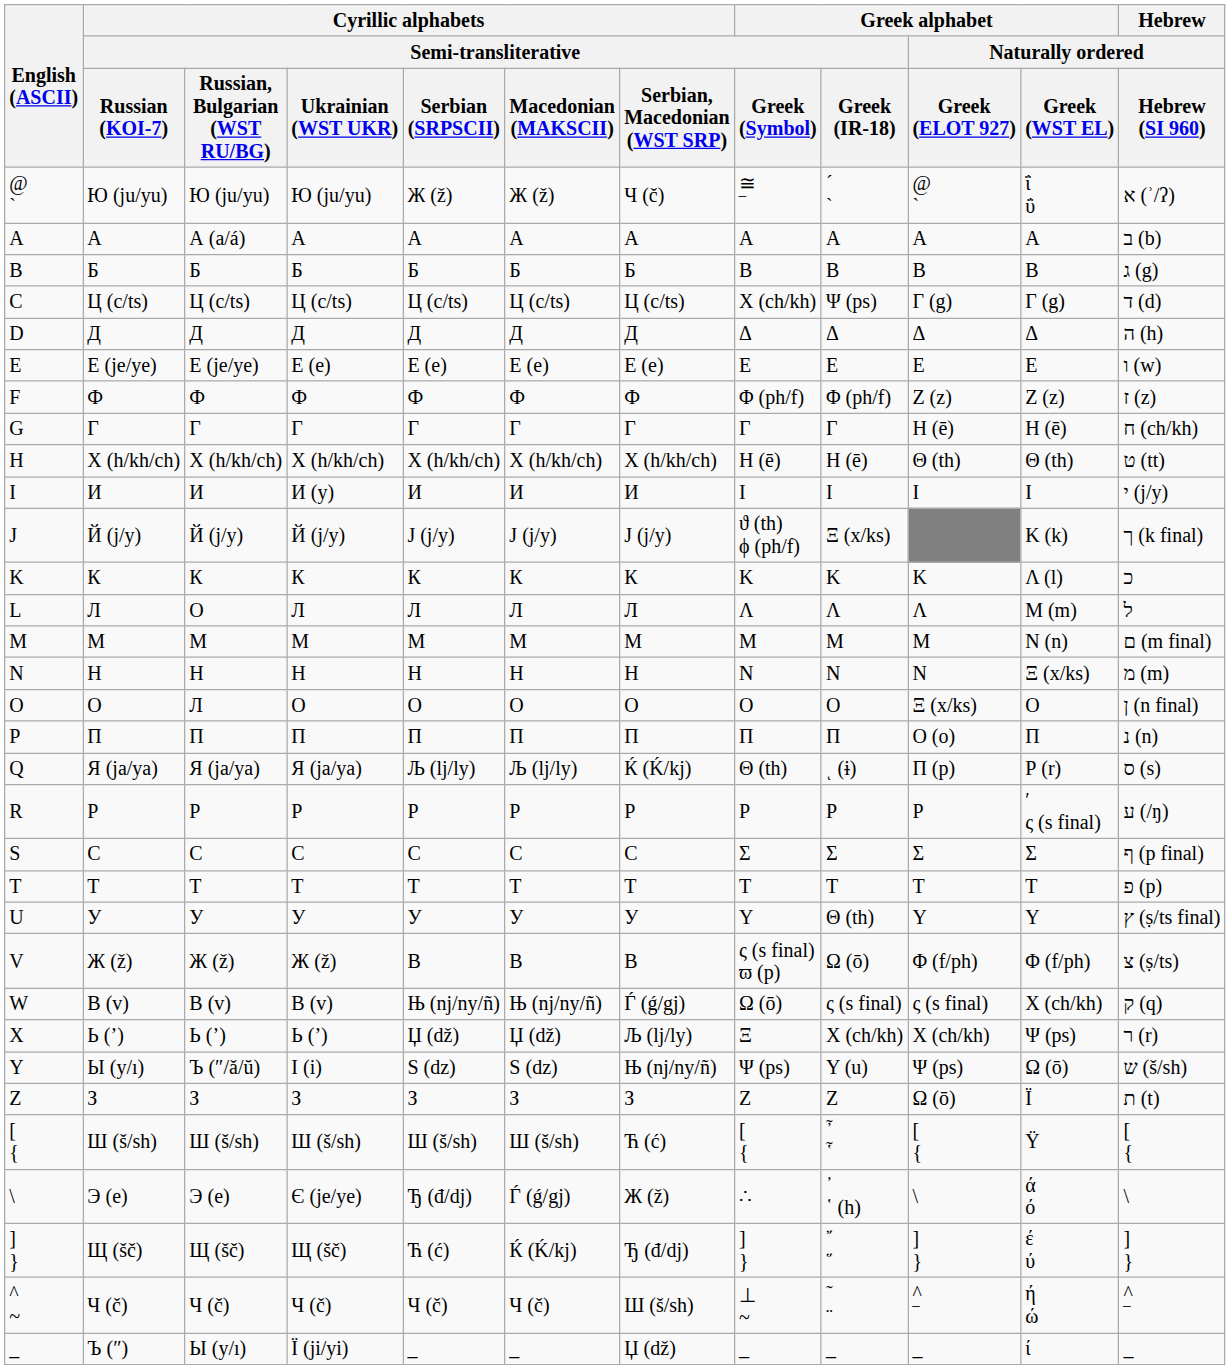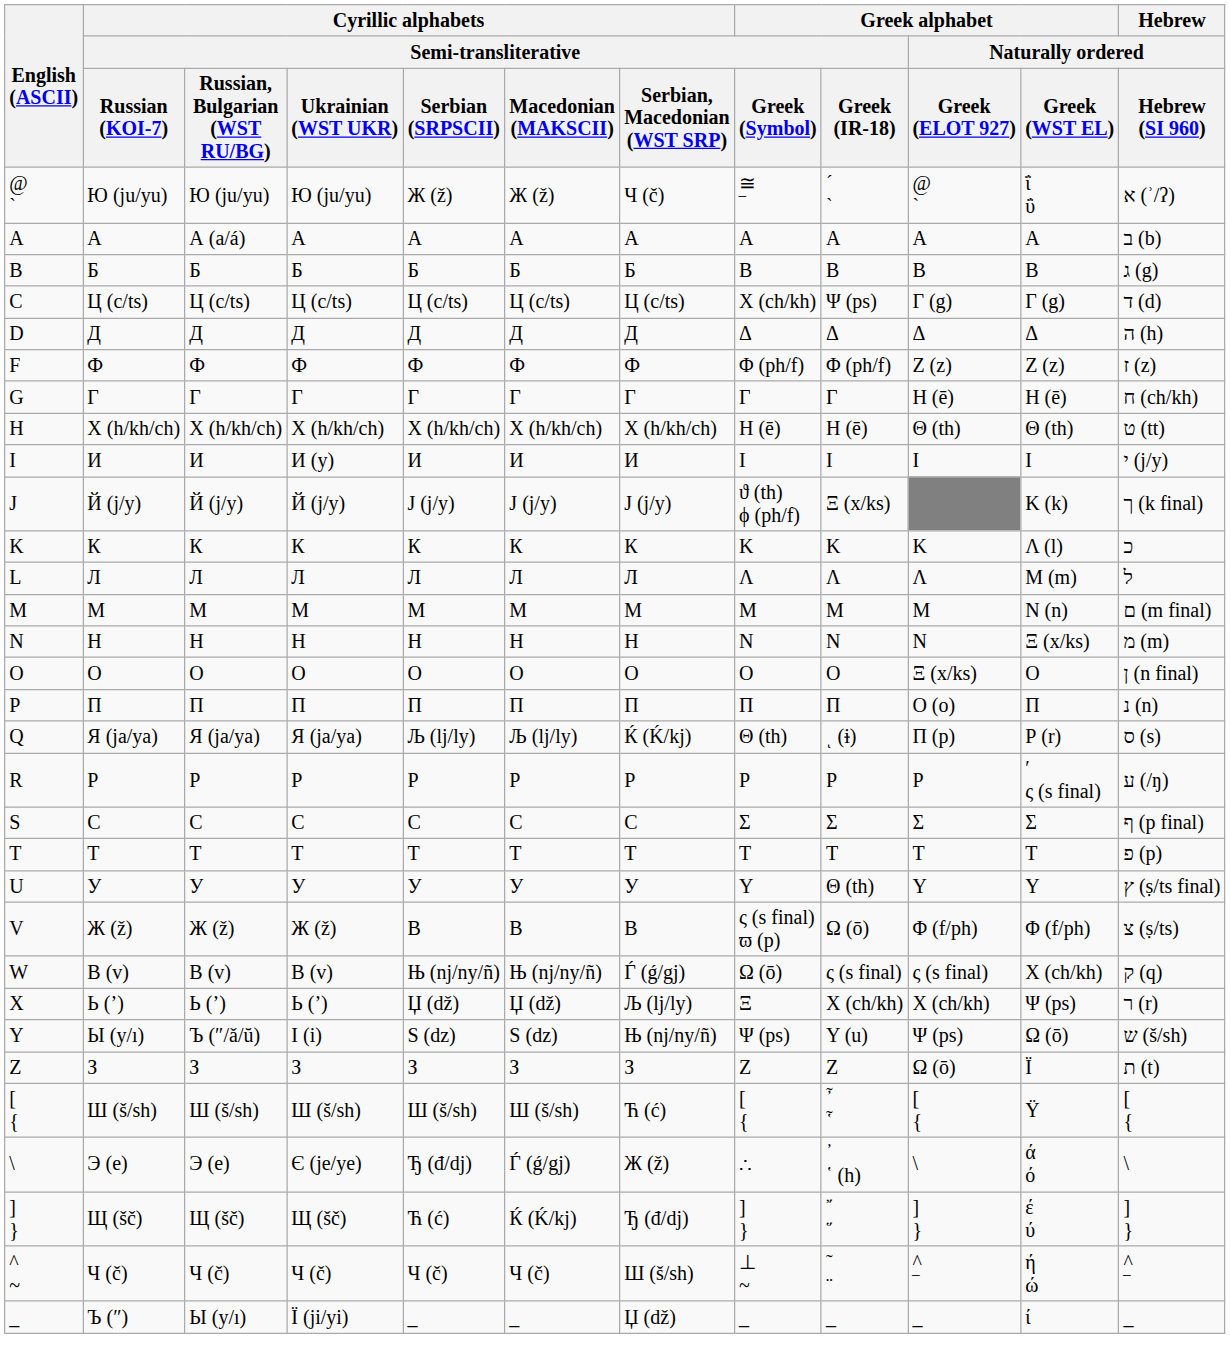- row: E | Е (je/ye) | Е (je/ye) | Е (e) | Е (e) | Е (e) | Е (e) | Ε | Ε | Ε | Ε | ו (w)
L | column 3: О -> Л
O | column 3: Л -> О
